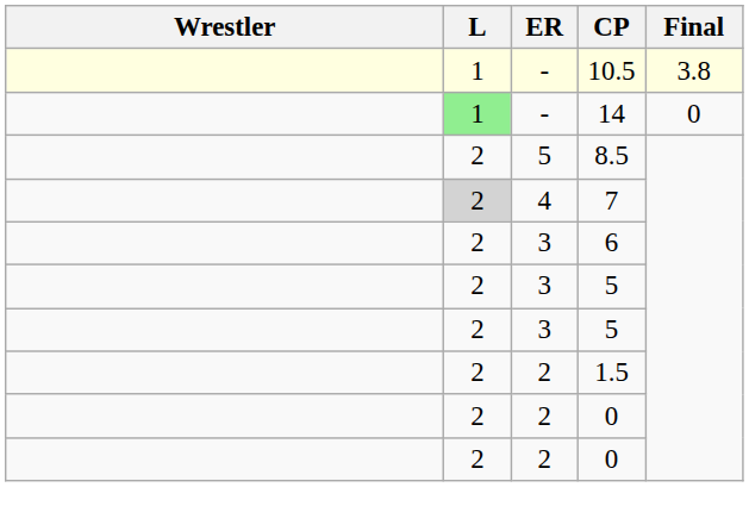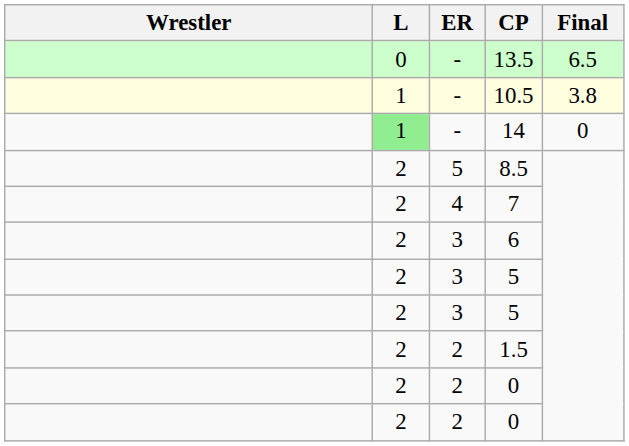+ row: 0 | - | 13.5 | 6.5
7 | L: lightgrey background -> no background
